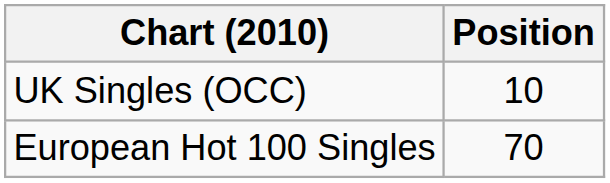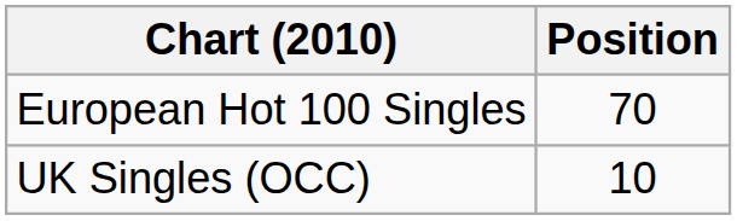rows swapped: European Hot 100 Singles <-> UK Singles (OCC)
